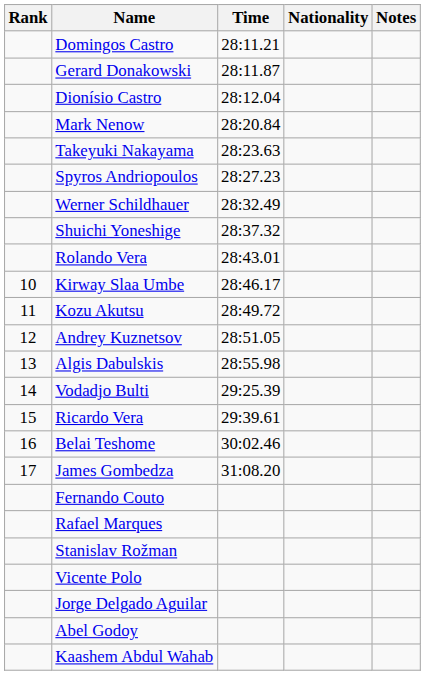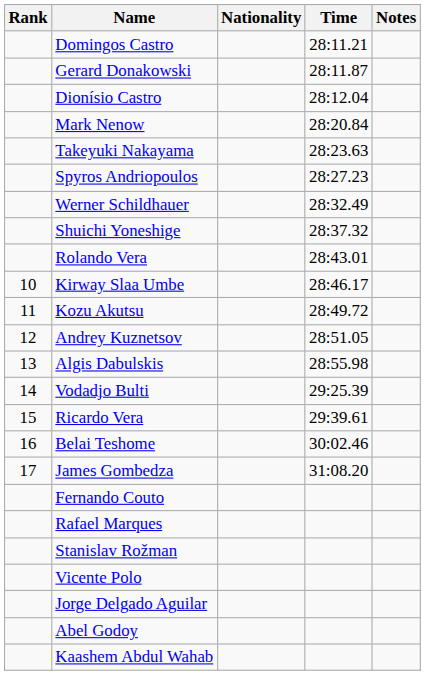columns swapped: Nationality <-> Time
